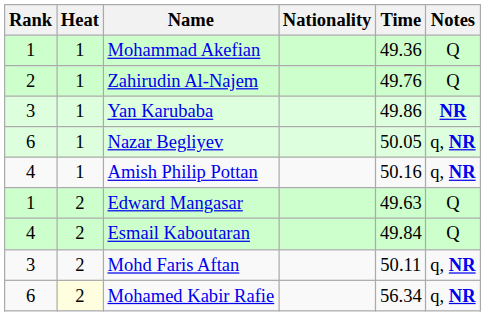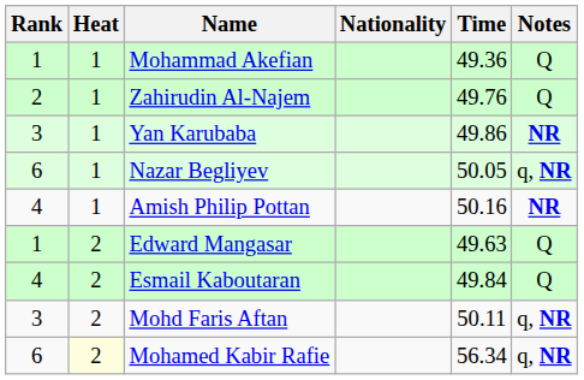Amish Philip Pottan | Notes: q, NR -> NR
